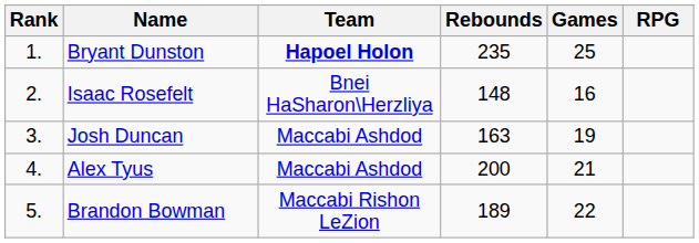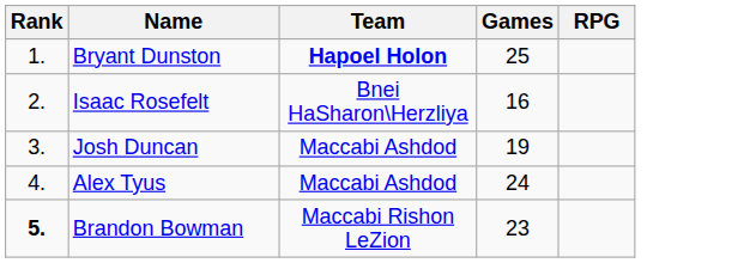- column: Rebounds | 235 | 148 | 163 | 200 | 189
Alex Tyus | Games: 21 -> 24
Brandon Bowman | Rank: normal -> bold
Brandon Bowman | Games: 22 -> 23
